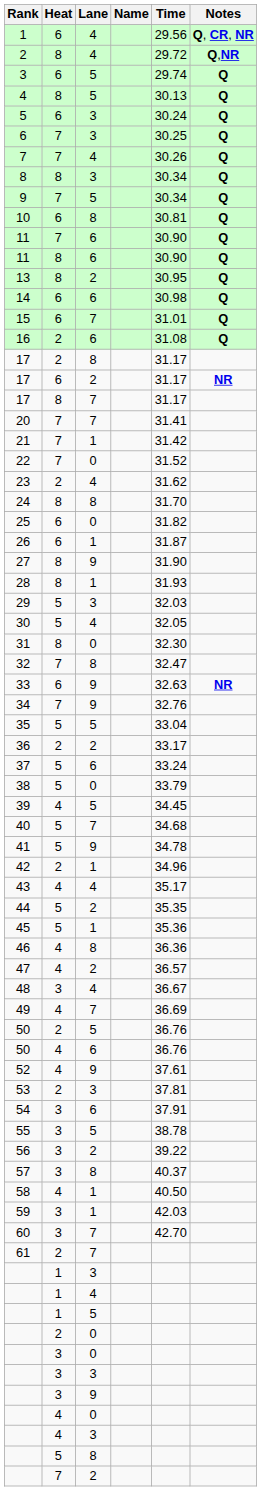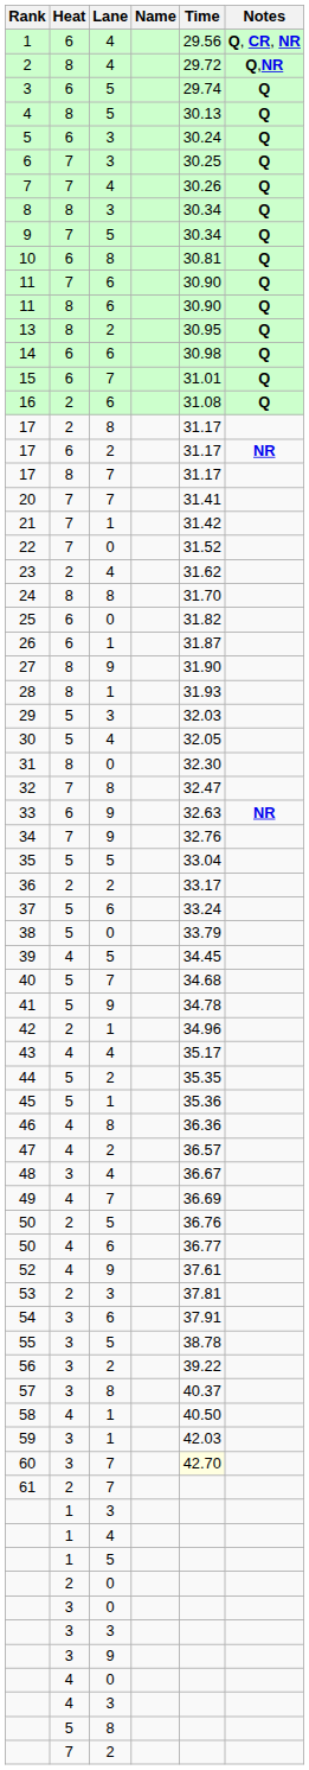50 / 6 | Time: 36.76 -> 36.77
60 | Time: no background -> lightyellow background
